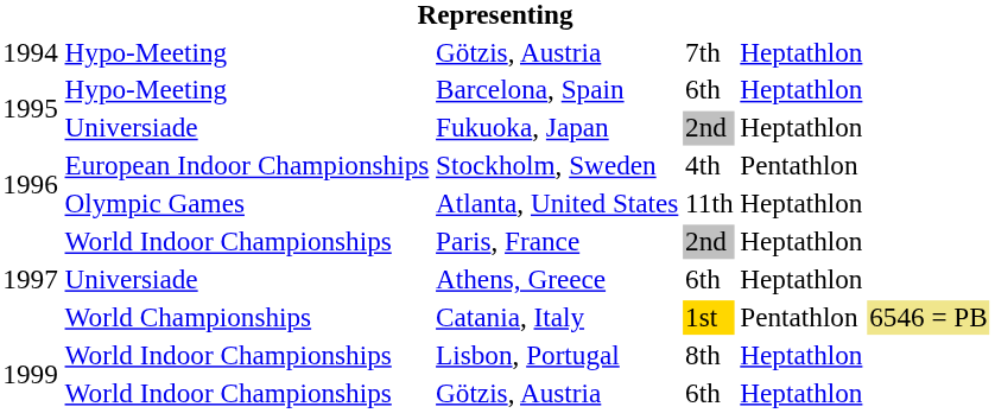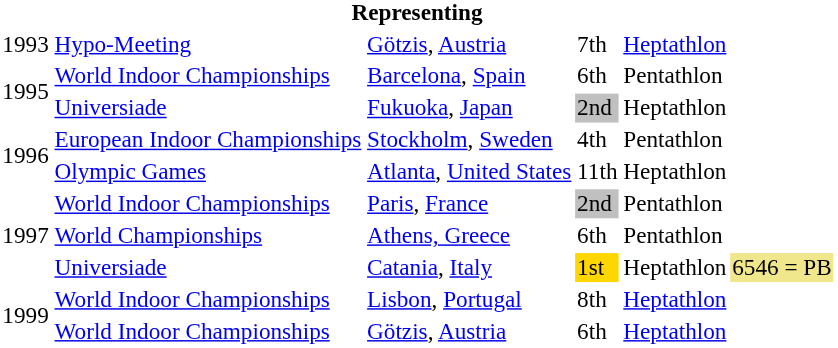Götzis, Austria / 7th | column 1: 1994 -> 1993
Barcelona, Spain | column 2: Hypo-Meeting -> World Indoor Championships
Barcelona, Spain | column 5: Heptathlon -> Pentathlon
Paris, France | column 5: Heptathlon -> Pentathlon
Athens, Greece | column 2: Universiade -> World Championships
Athens, Greece | column 5: Heptathlon -> Pentathlon
Catania, Italy | column 2: World Championships -> Universiade
Catania, Italy | column 5: Pentathlon -> Heptathlon
